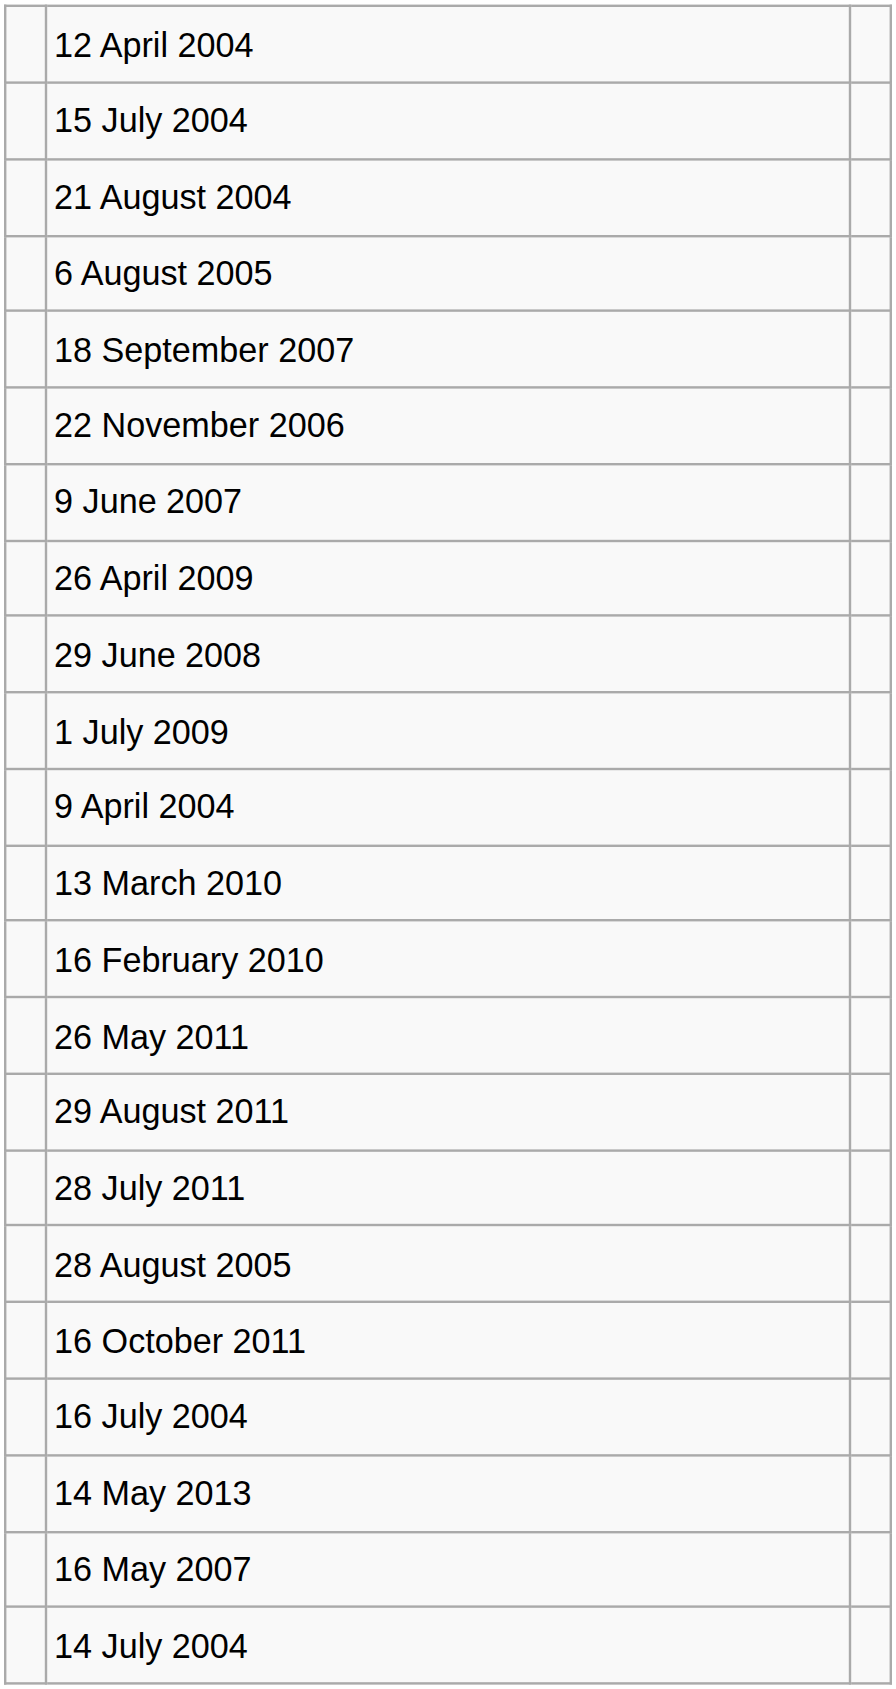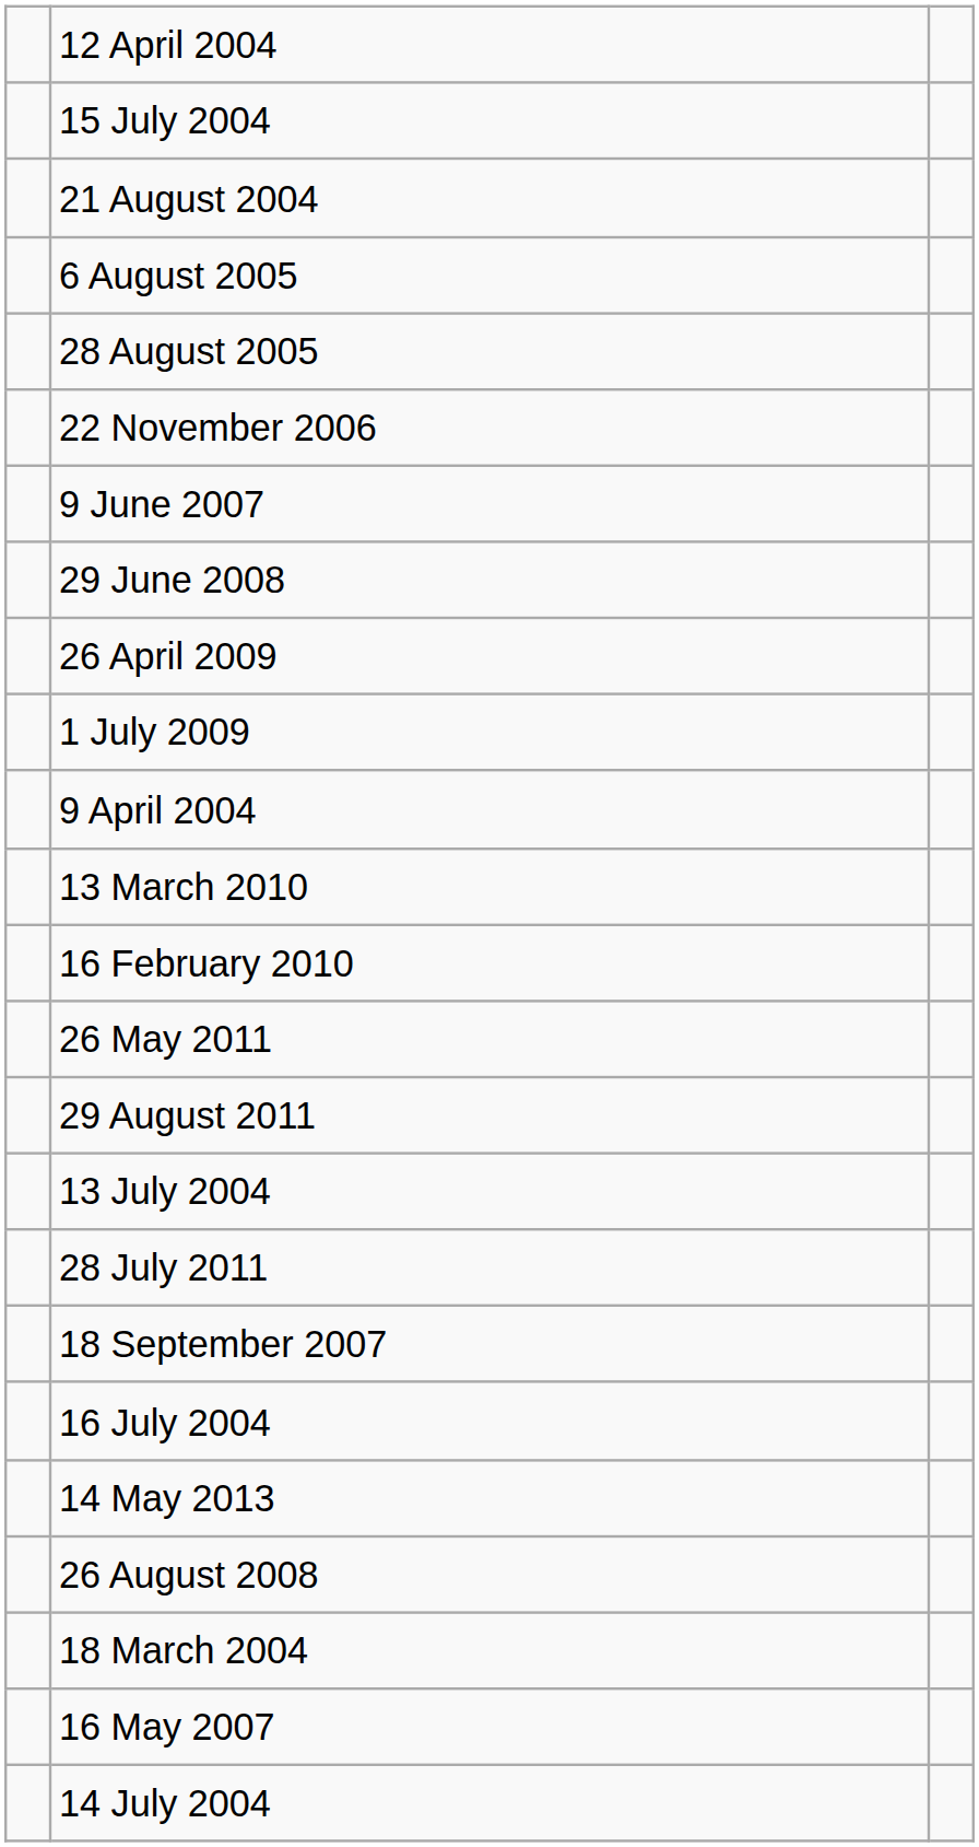rows swapped: 28 August 2005 <-> 18 September 2007
rows swapped: 29 June 2008 <-> 26 April 2009
+ row: 13 July 2004
- row: 16 October 2011
+ row: 26 August 2008
+ row: 18 March 2004
